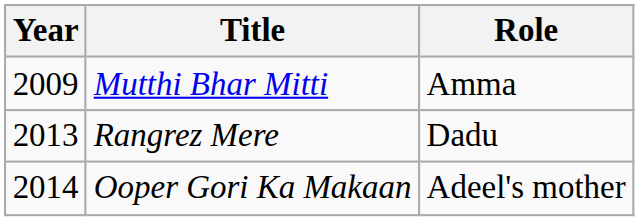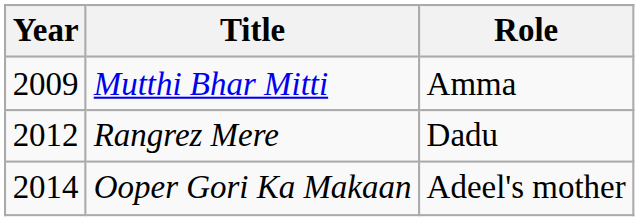Rangrez Mere | Year: 2013 -> 2012
